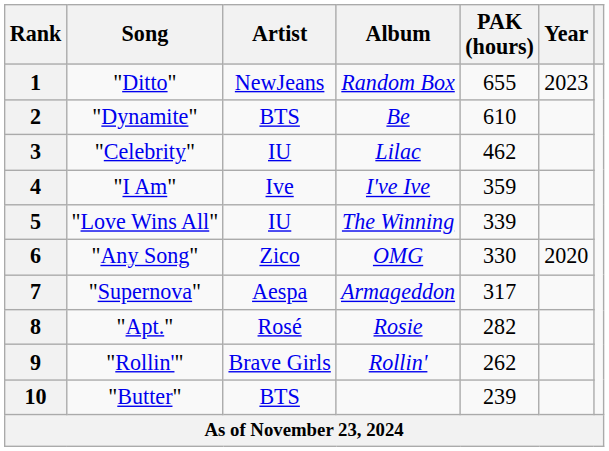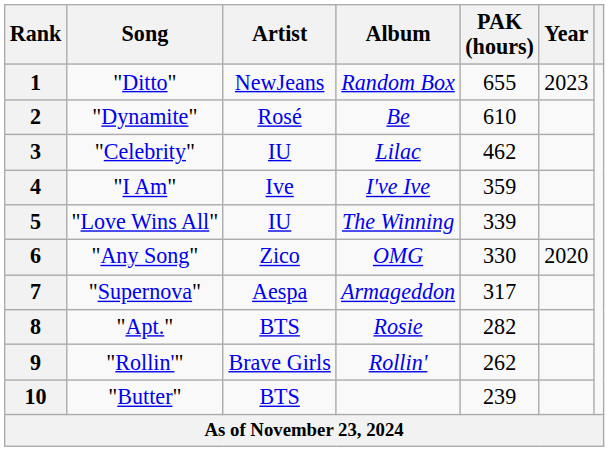2 | Artist: BTS -> Rosé
8 | Artist: Rosé -> BTS
